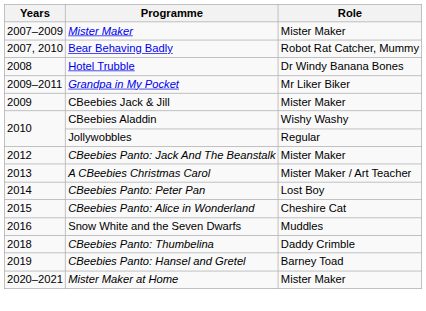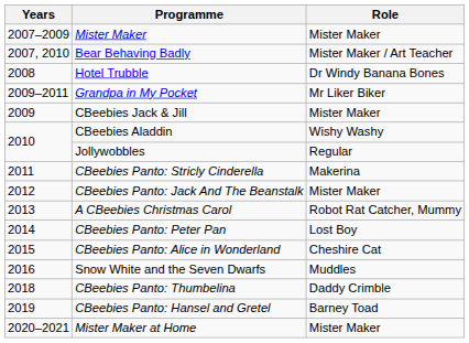Bear Behaving Badly | Role: Robot Rat Catcher, Mummy -> Mister Maker / Art Teacher
+ row: 2011 | CBeebies Panto: Stricly Cinderella | Makerina
A CBeebies Christmas Carol | Role: Mister Maker / Art Teacher -> Robot Rat Catcher, Mummy
